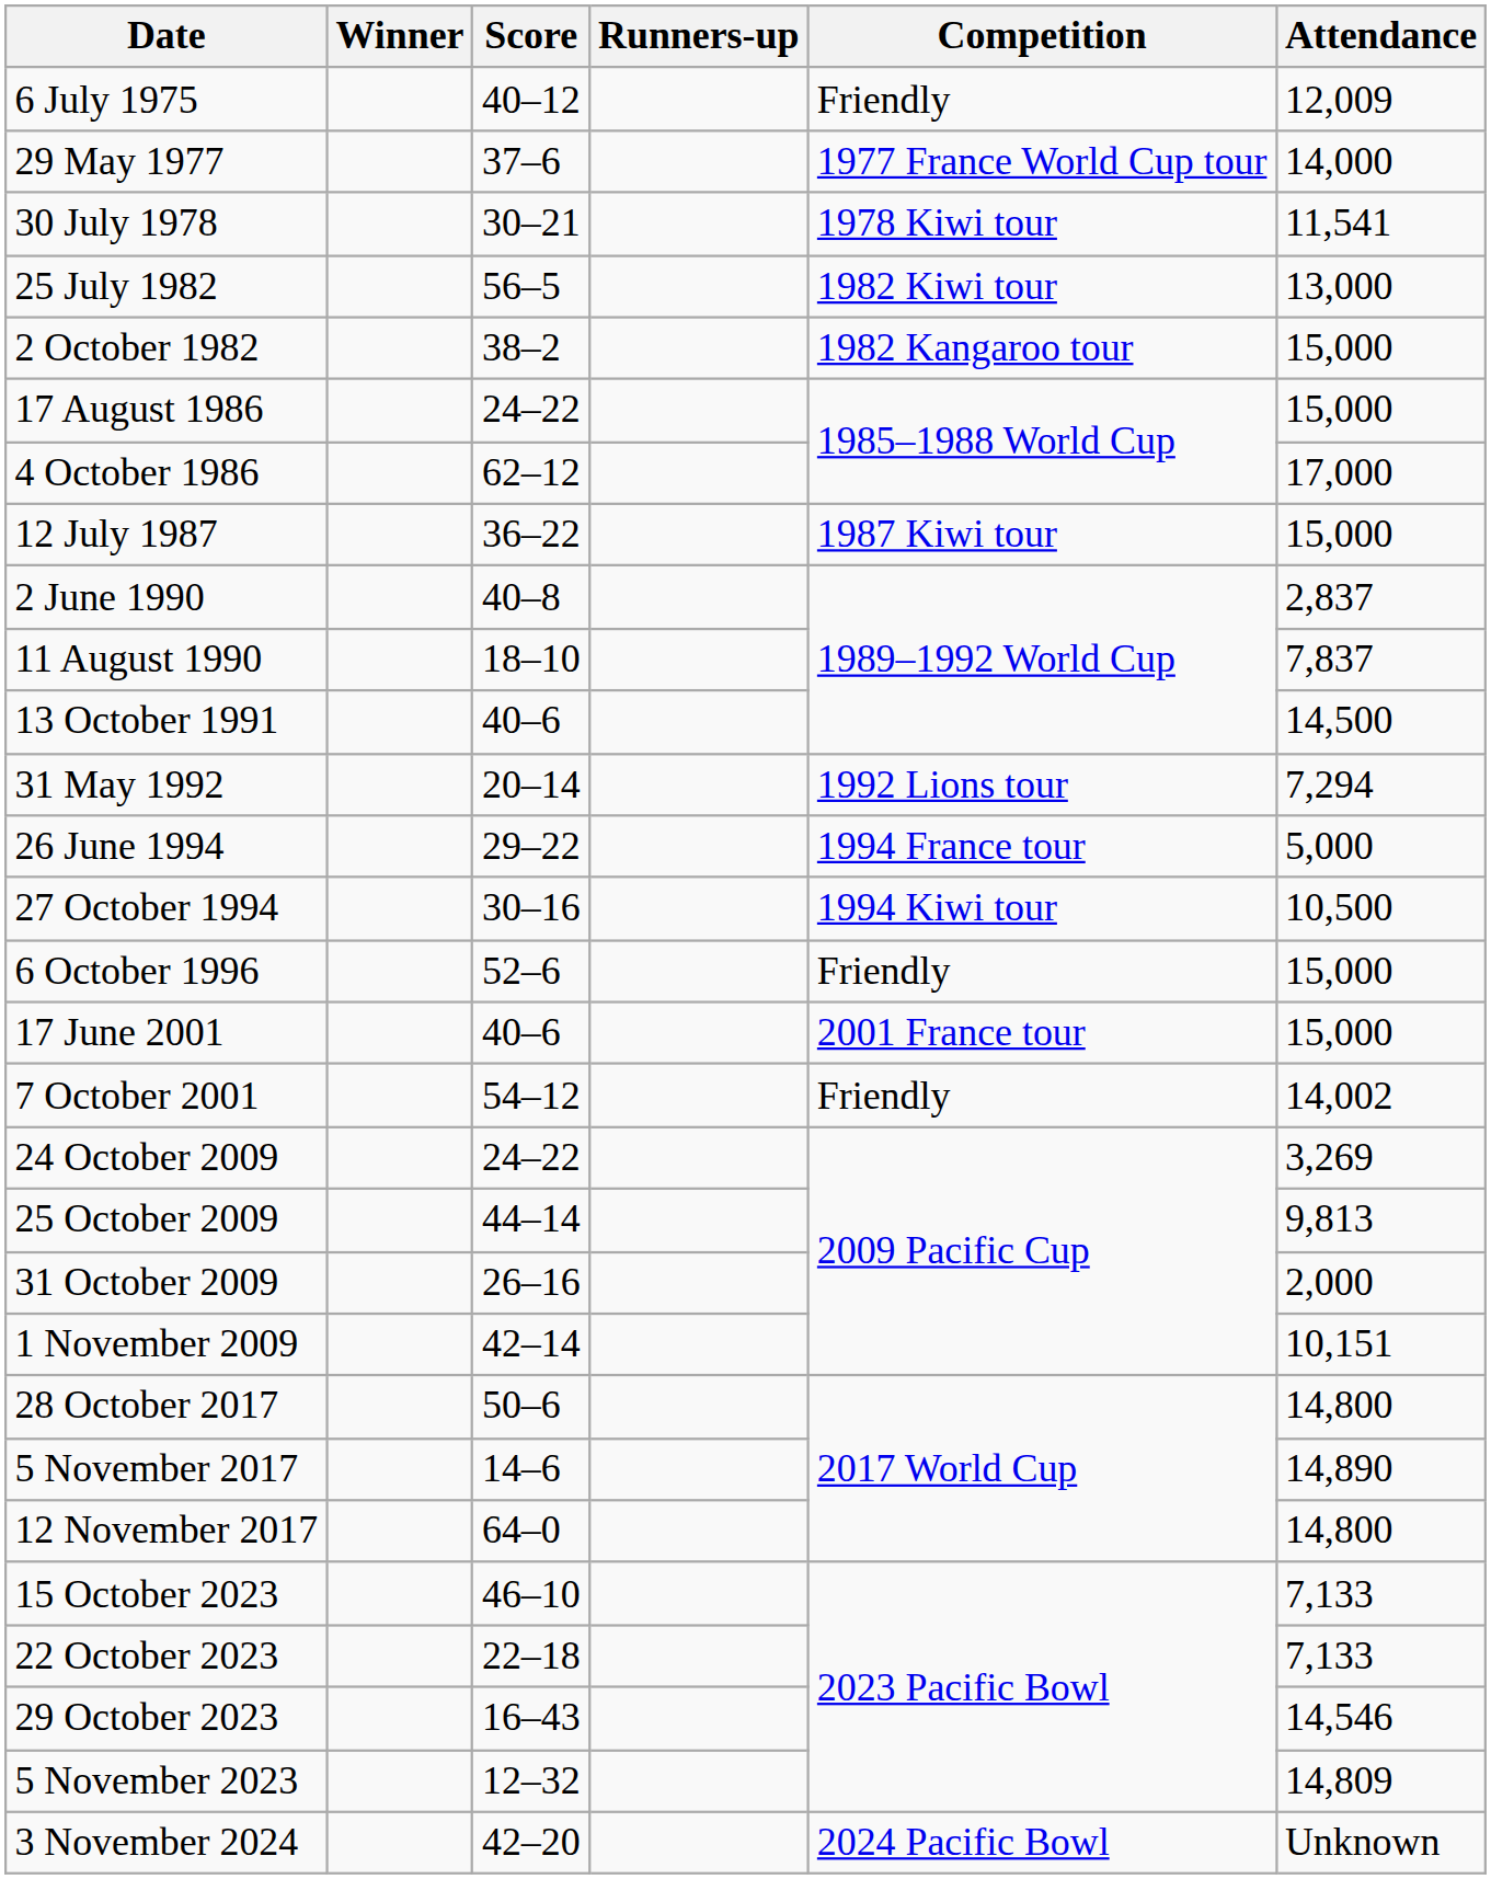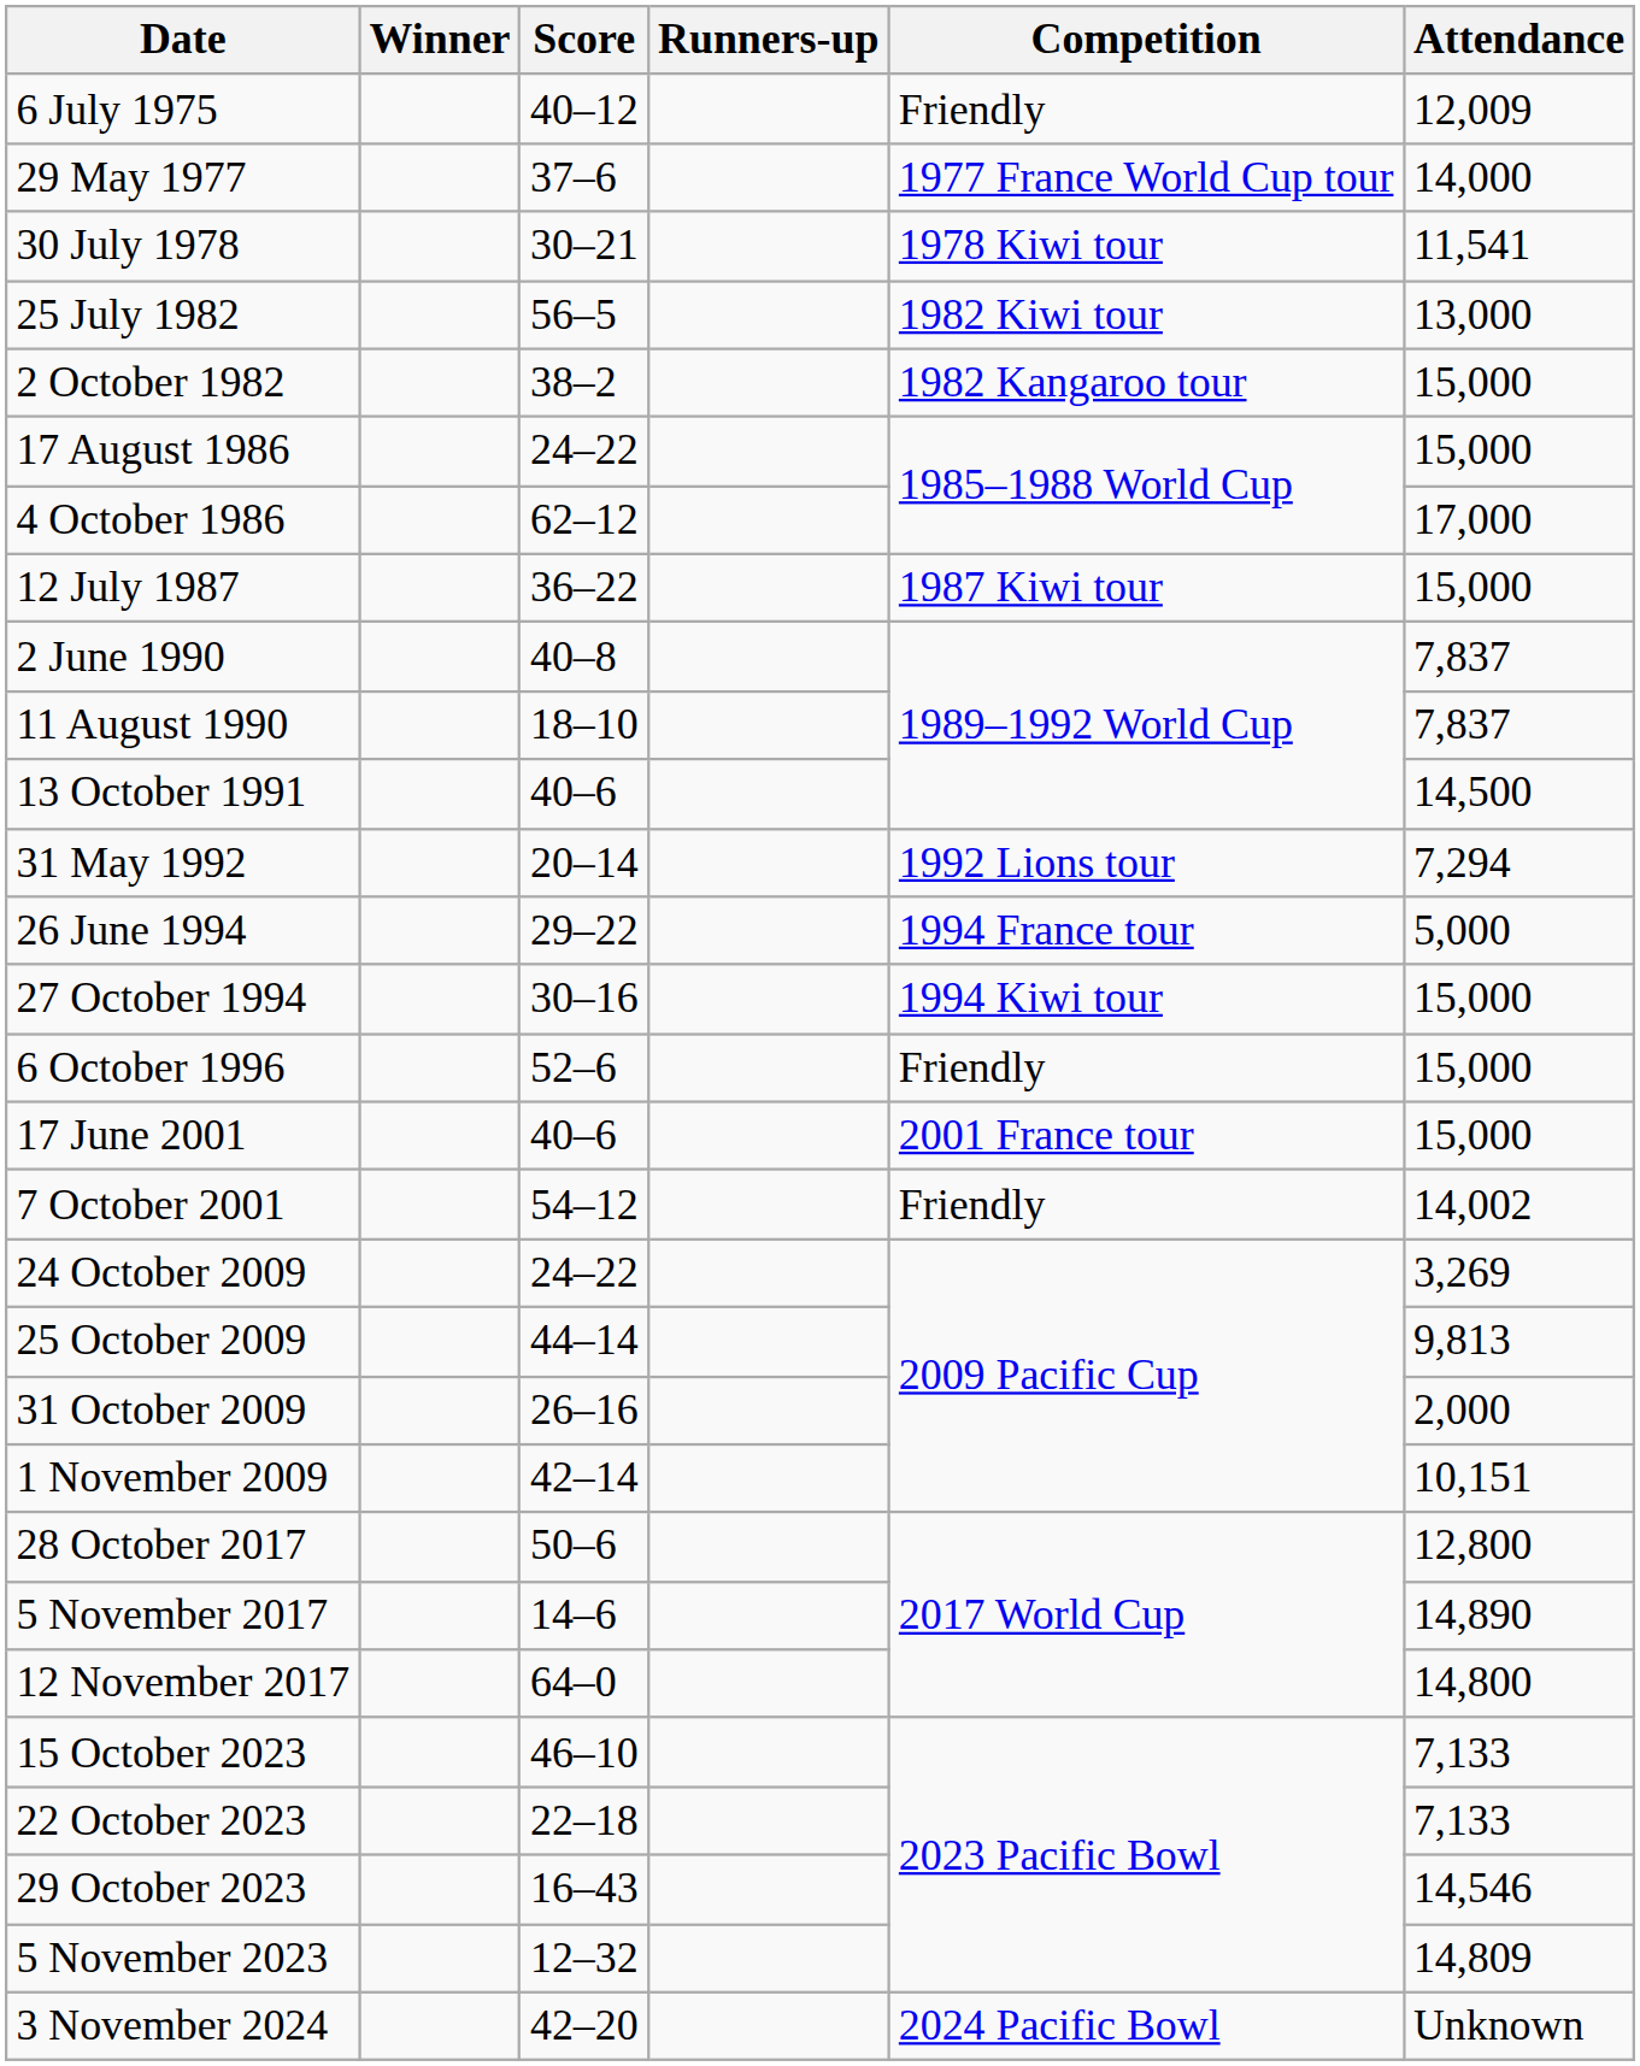2 June 1990 | Attendance: 2,837 -> 7,837
27 October 1994 | Attendance: 10,500 -> 15,000
28 October 2017 | Attendance: 14,800 -> 12,800
